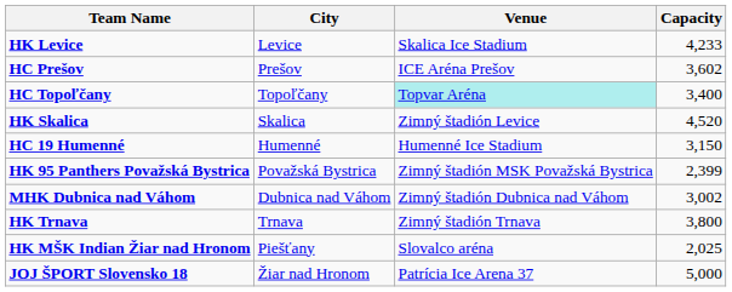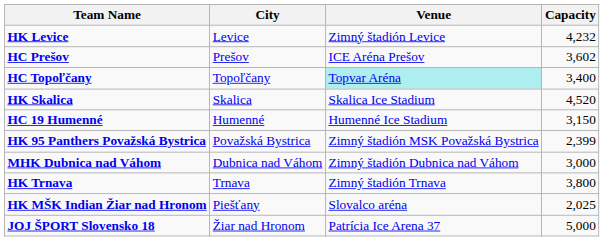HK Levice | Venue: Skalica Ice Stadium -> Zimný štadión Levice
HK Levice | Capacity: 4,233 -> 4,232
HK Skalica | Venue: Zimný štadión Levice -> Skalica Ice Stadium
MHK Dubnica nad Váhom | Capacity: 3,002 -> 3,000
